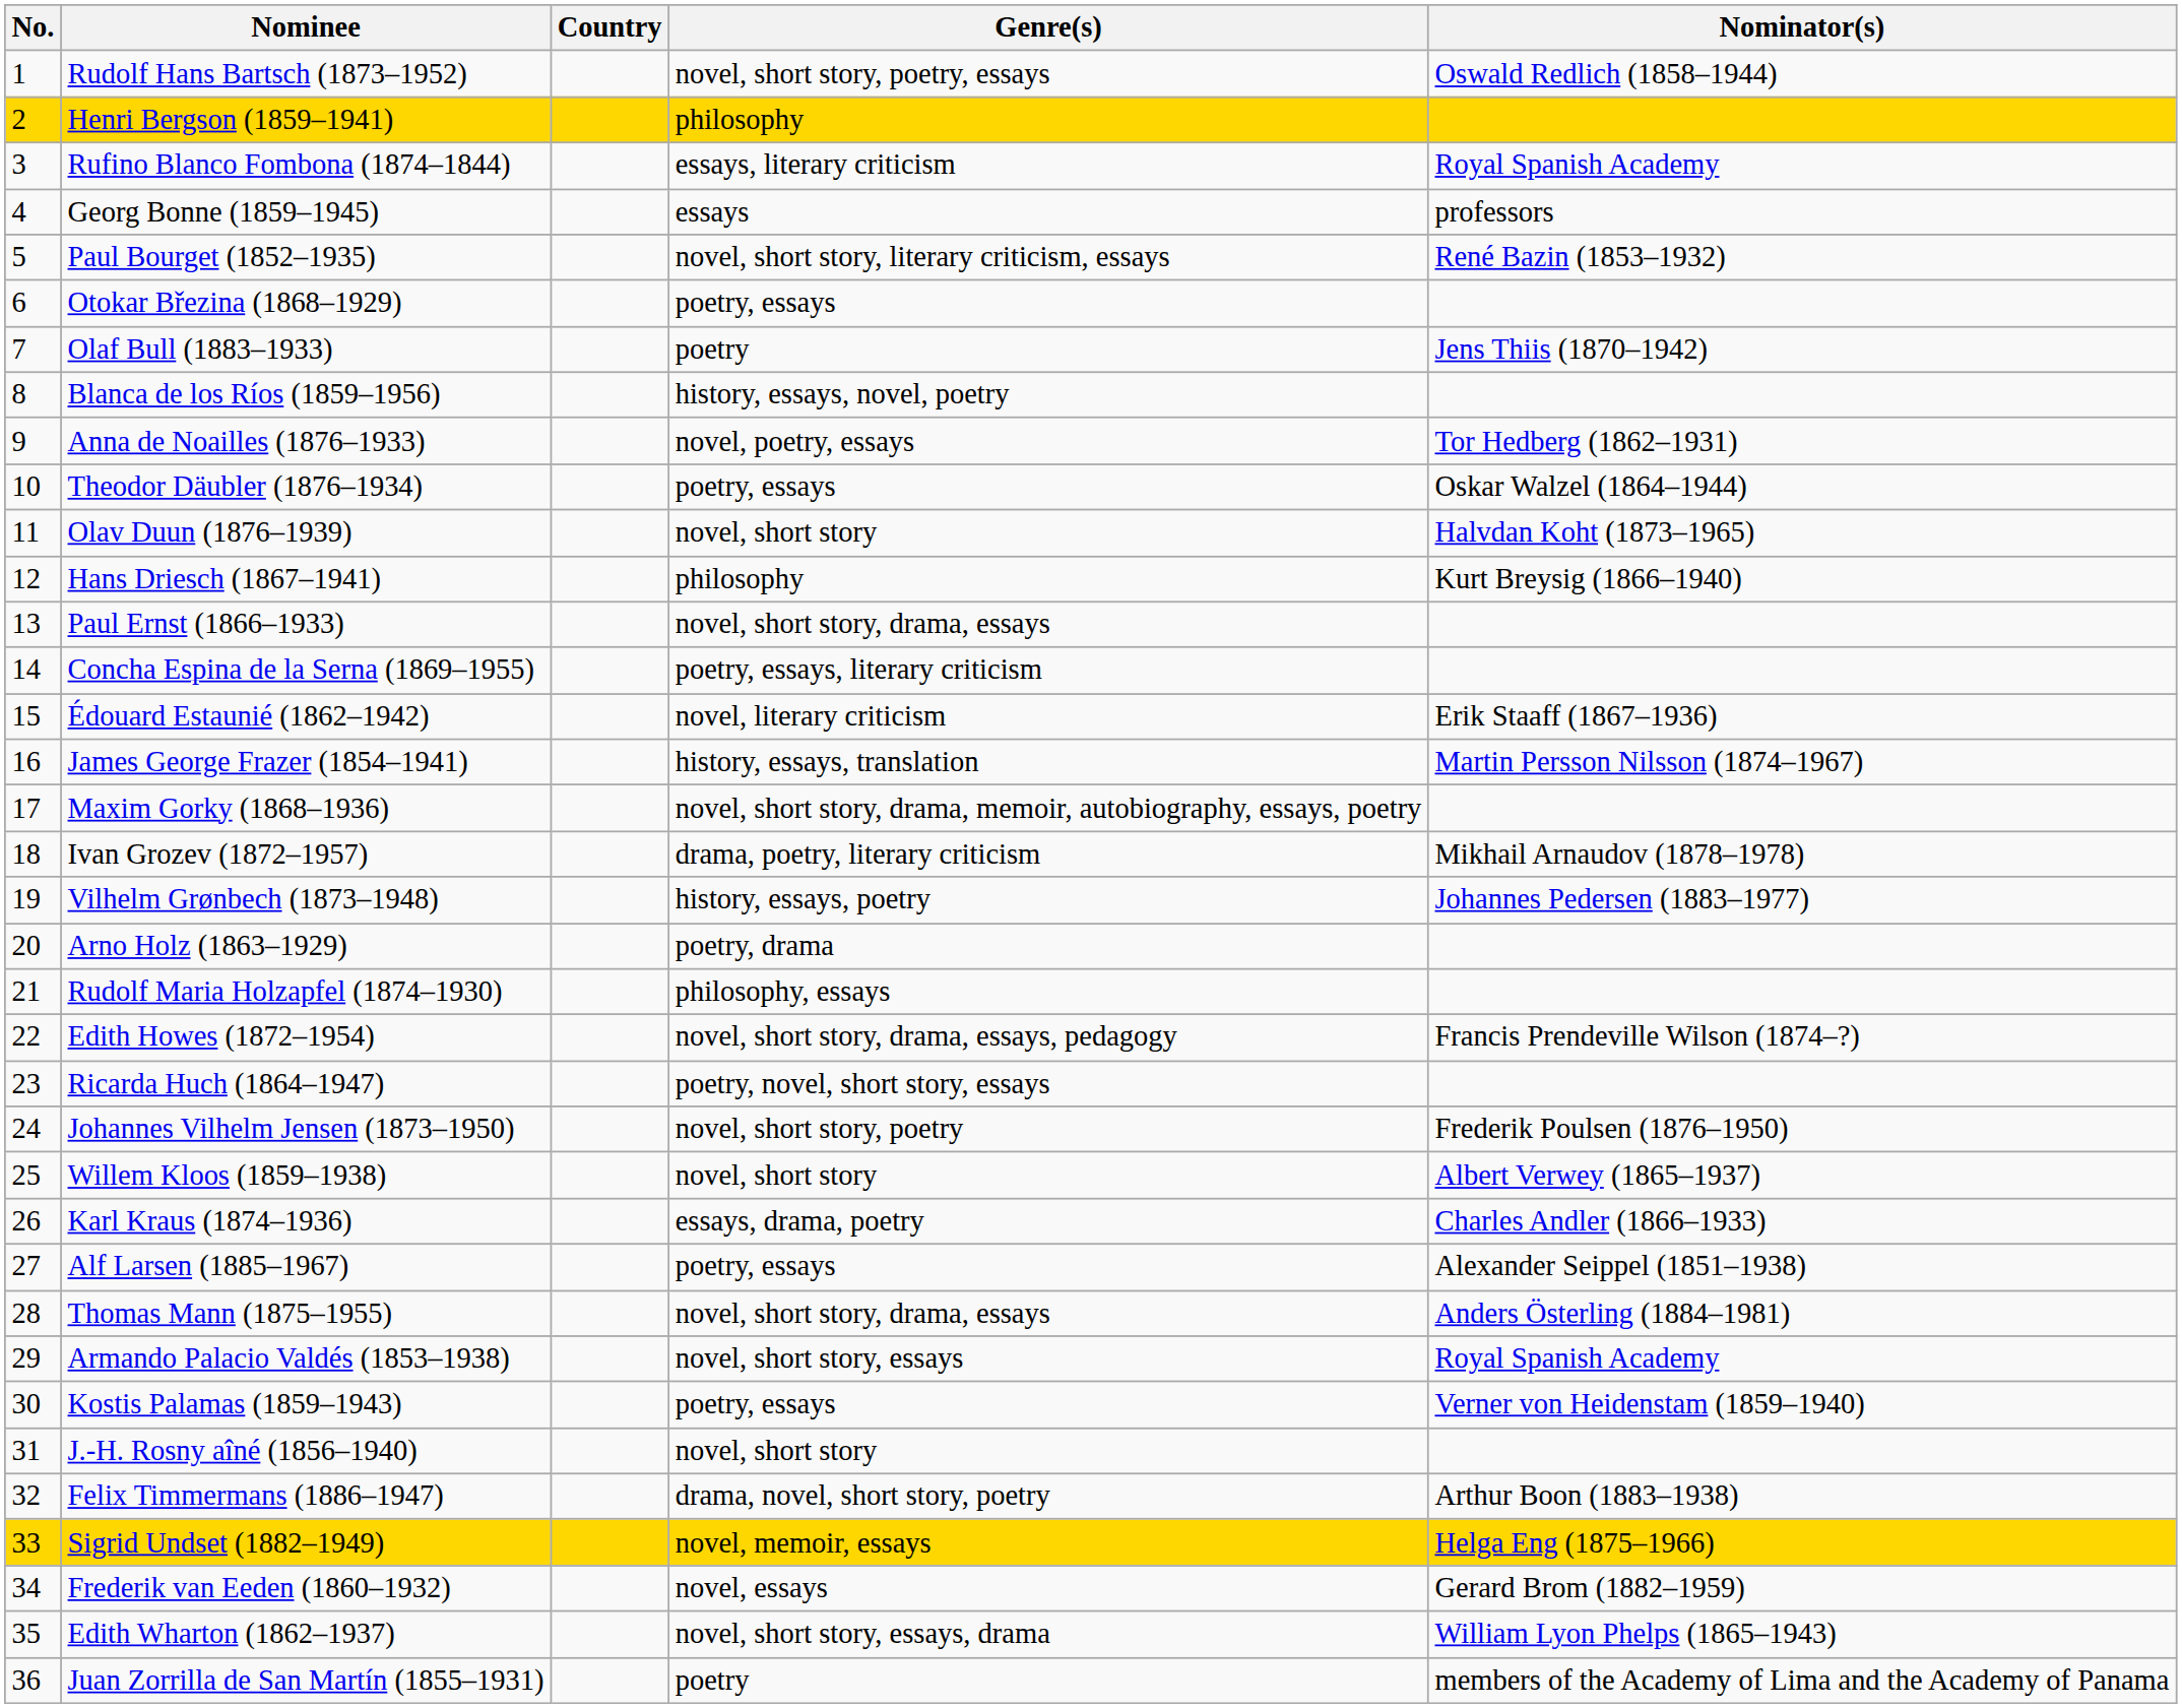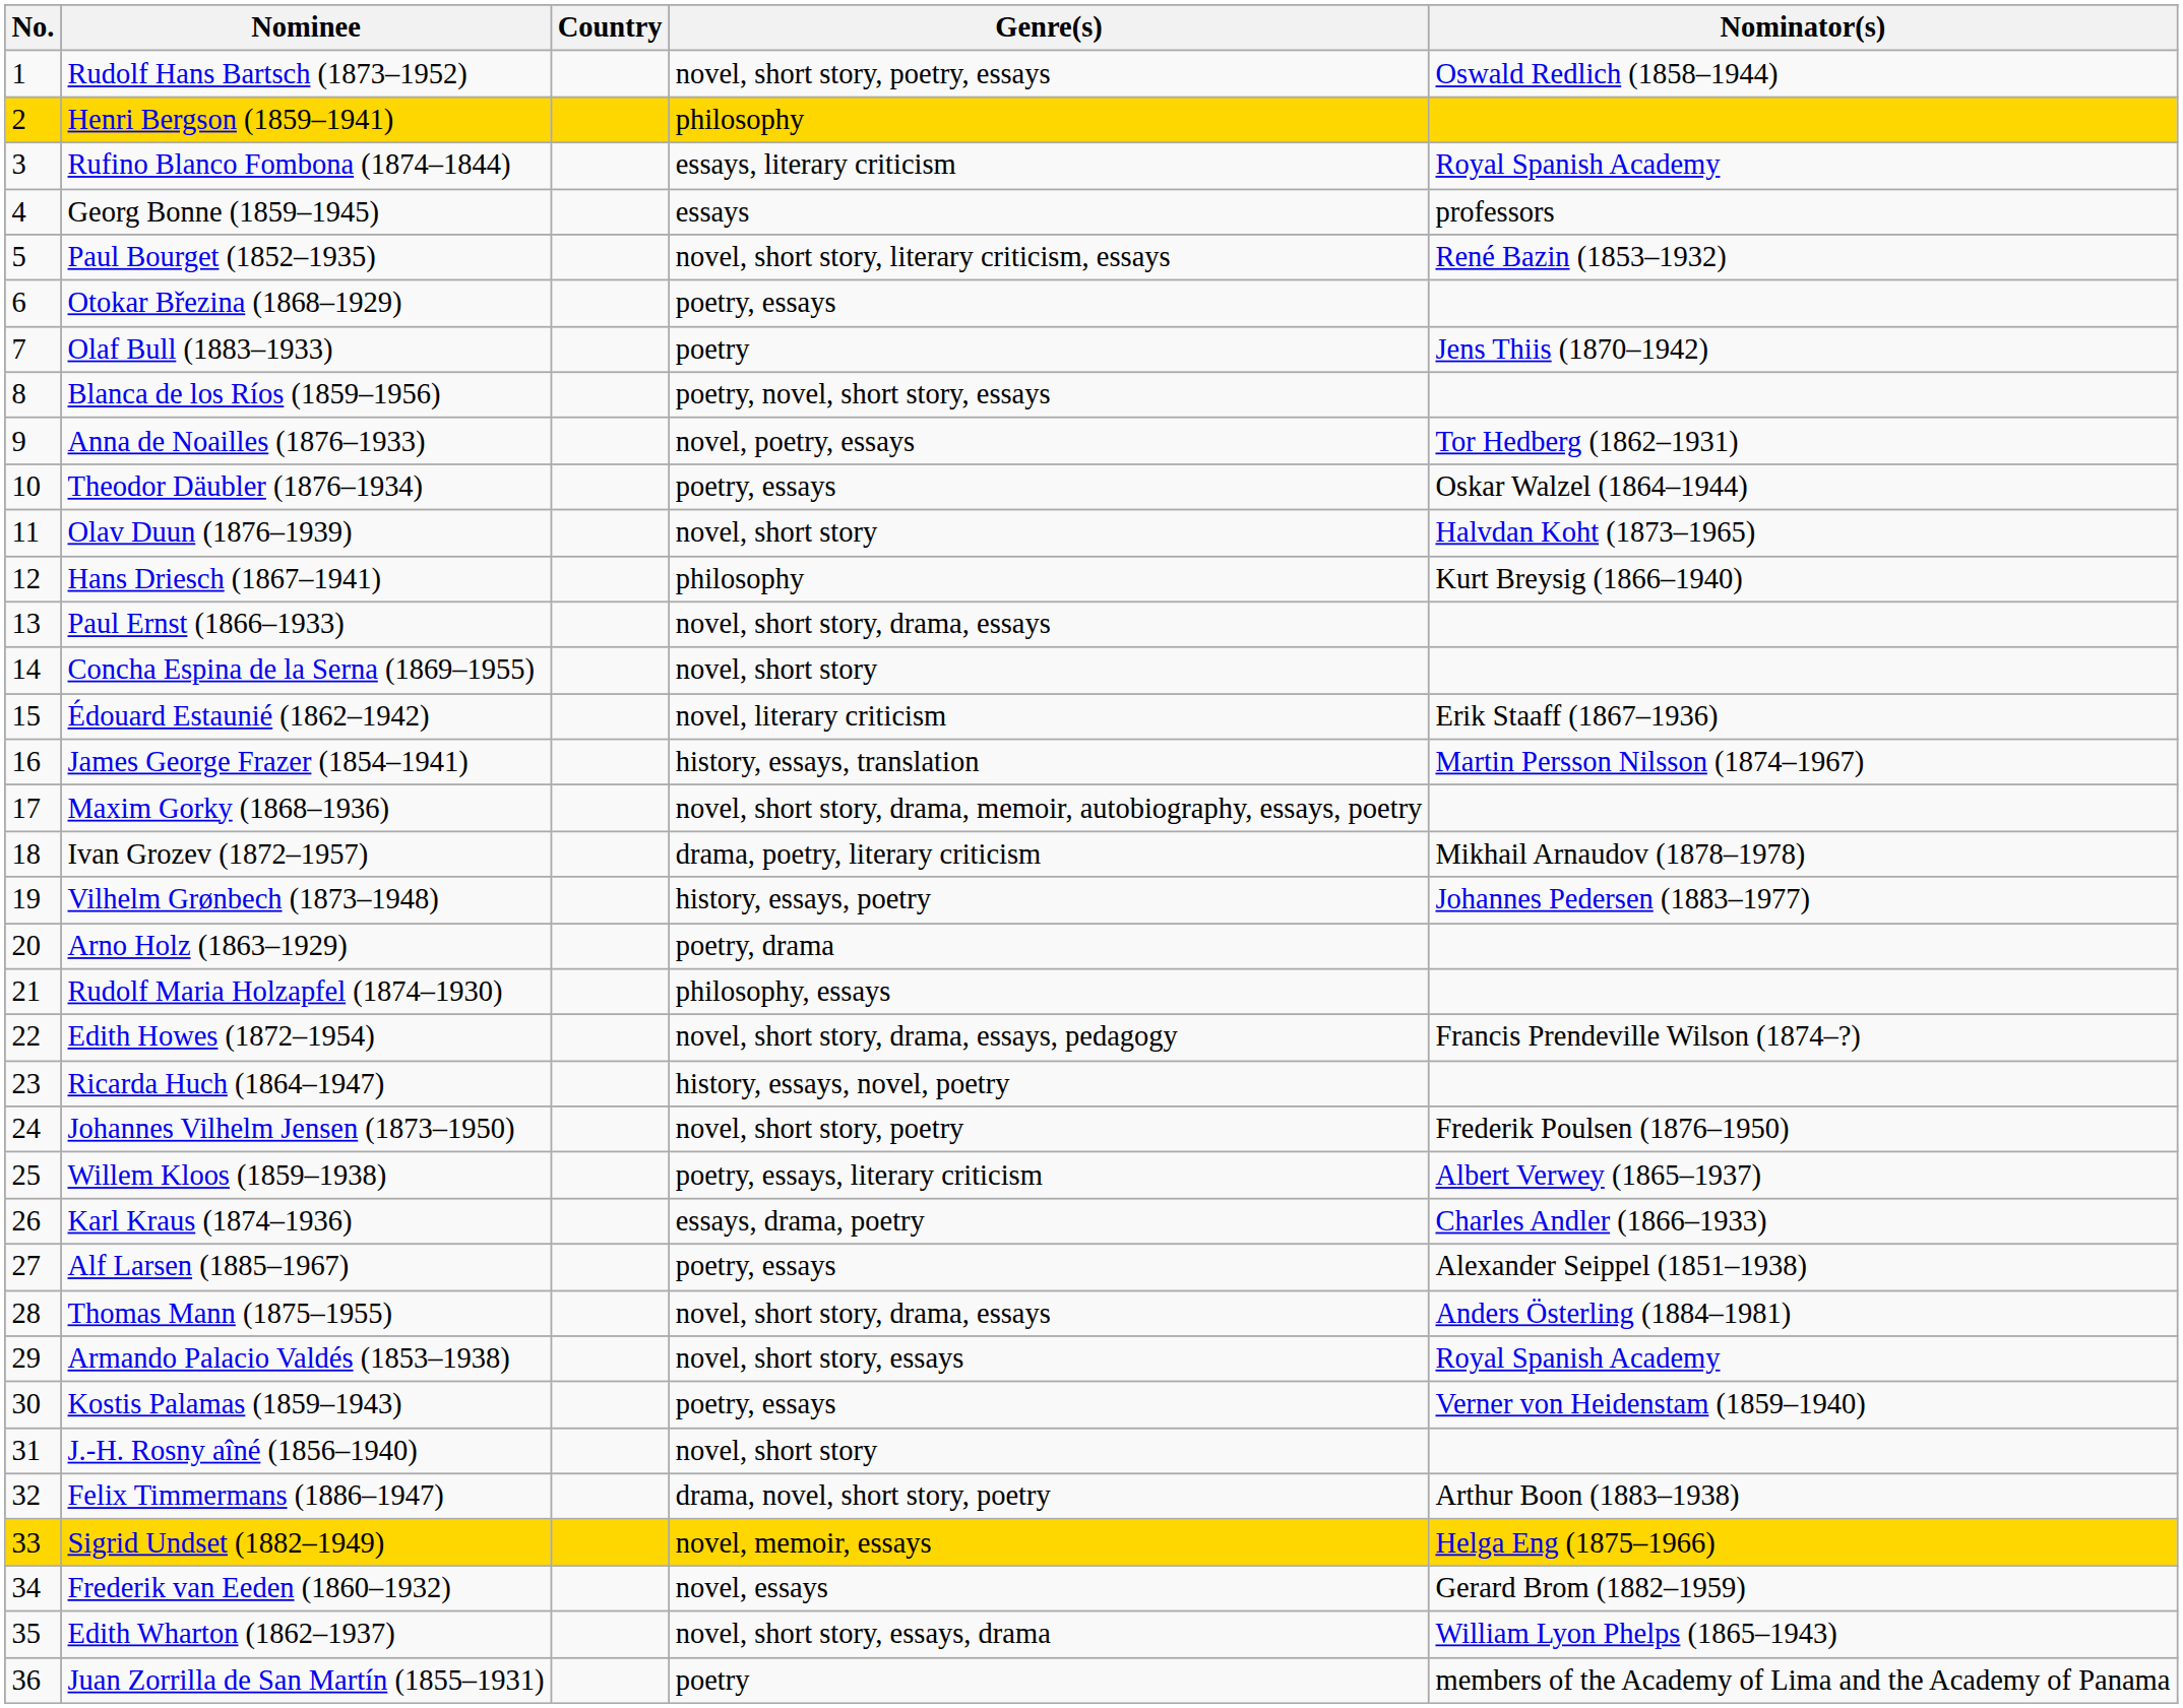Blanca de los Ríos (1859–1956) | Genre(s): history, essays, novel, poetry -> poetry, novel, short story, essays
Concha Espina de la Serna (1869–1955) | Genre(s): poetry, essays, literary criticism -> novel, short story
Ricarda Huch (1864–1947) | Genre(s): poetry, novel, short story, essays -> history, essays, novel, poetry
Willem Kloos (1859–1938) | Genre(s): novel, short story -> poetry, essays, literary criticism
